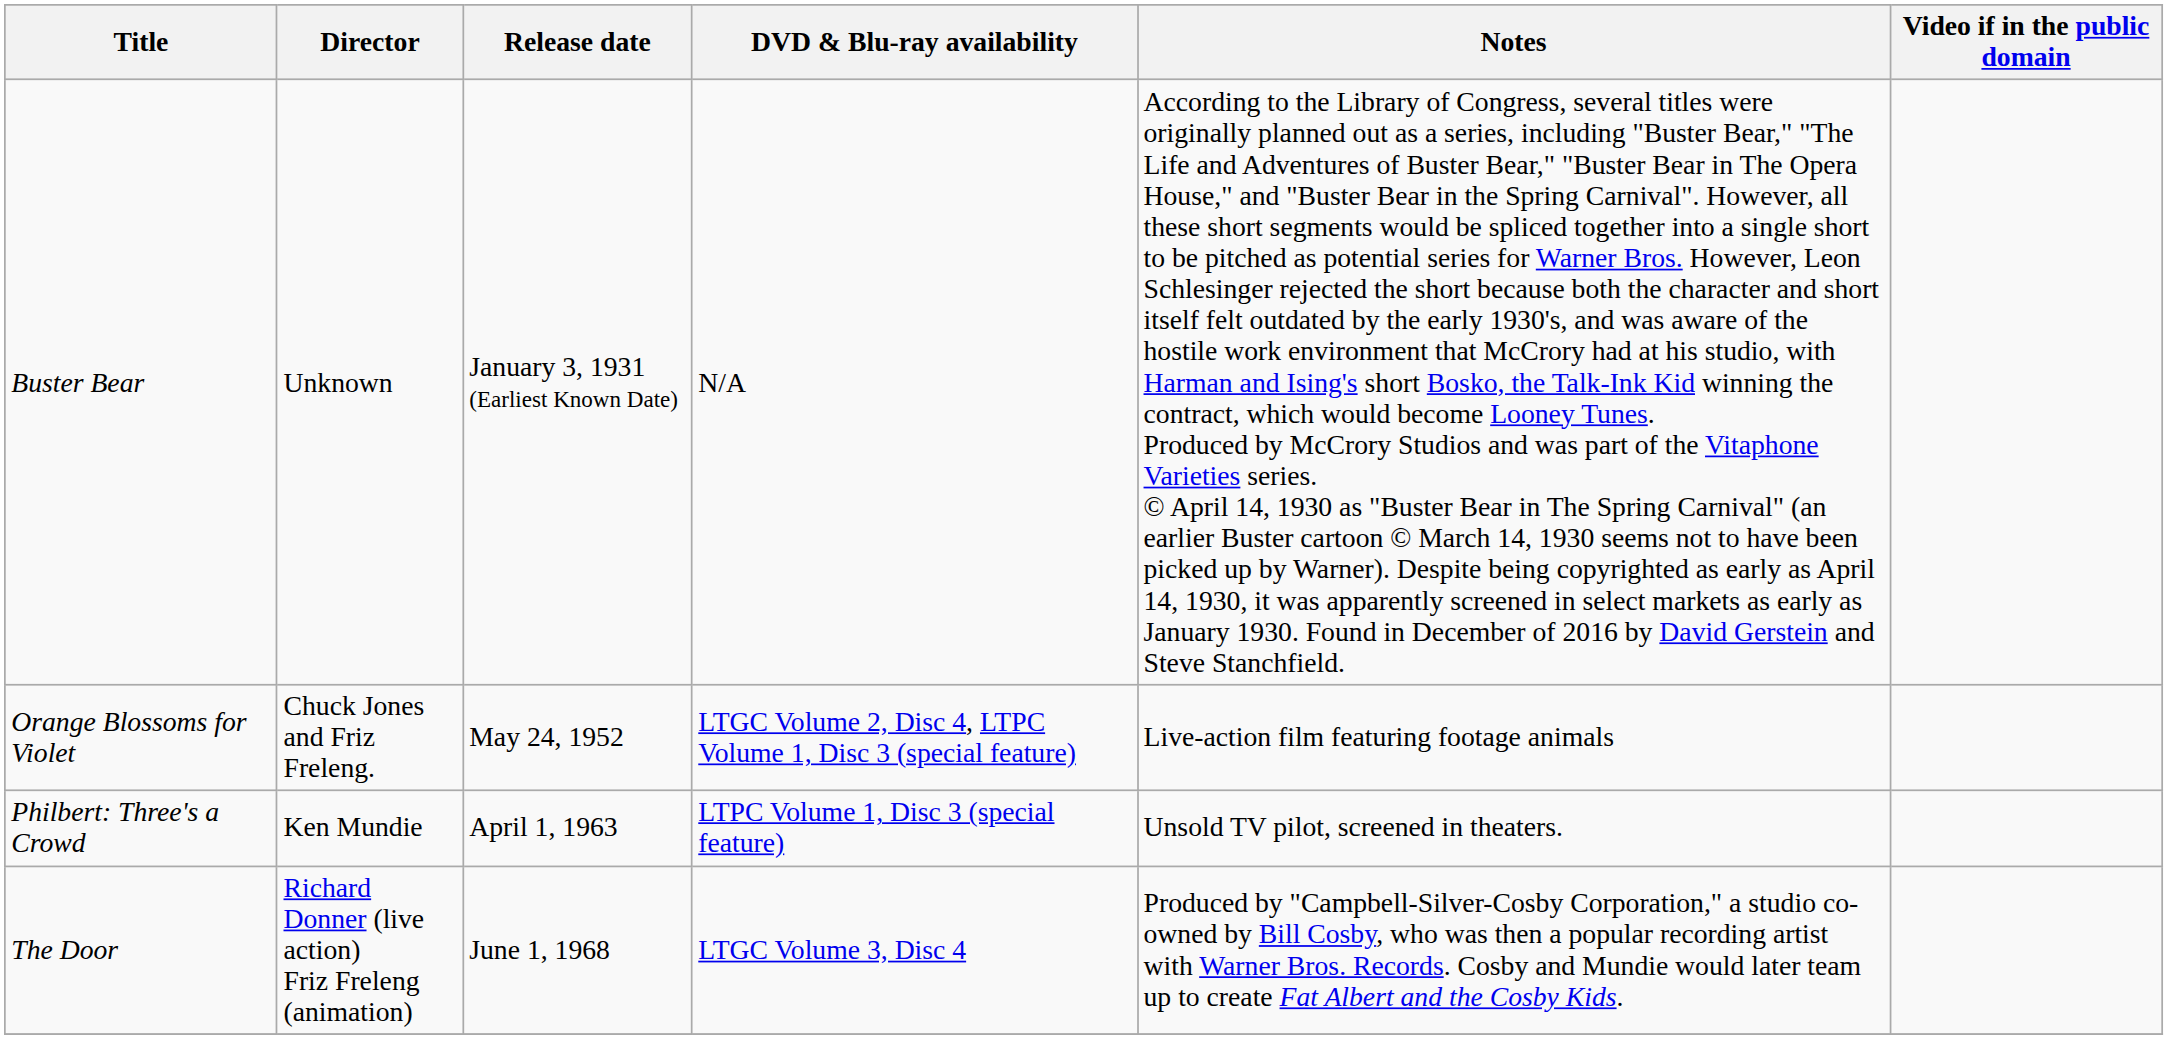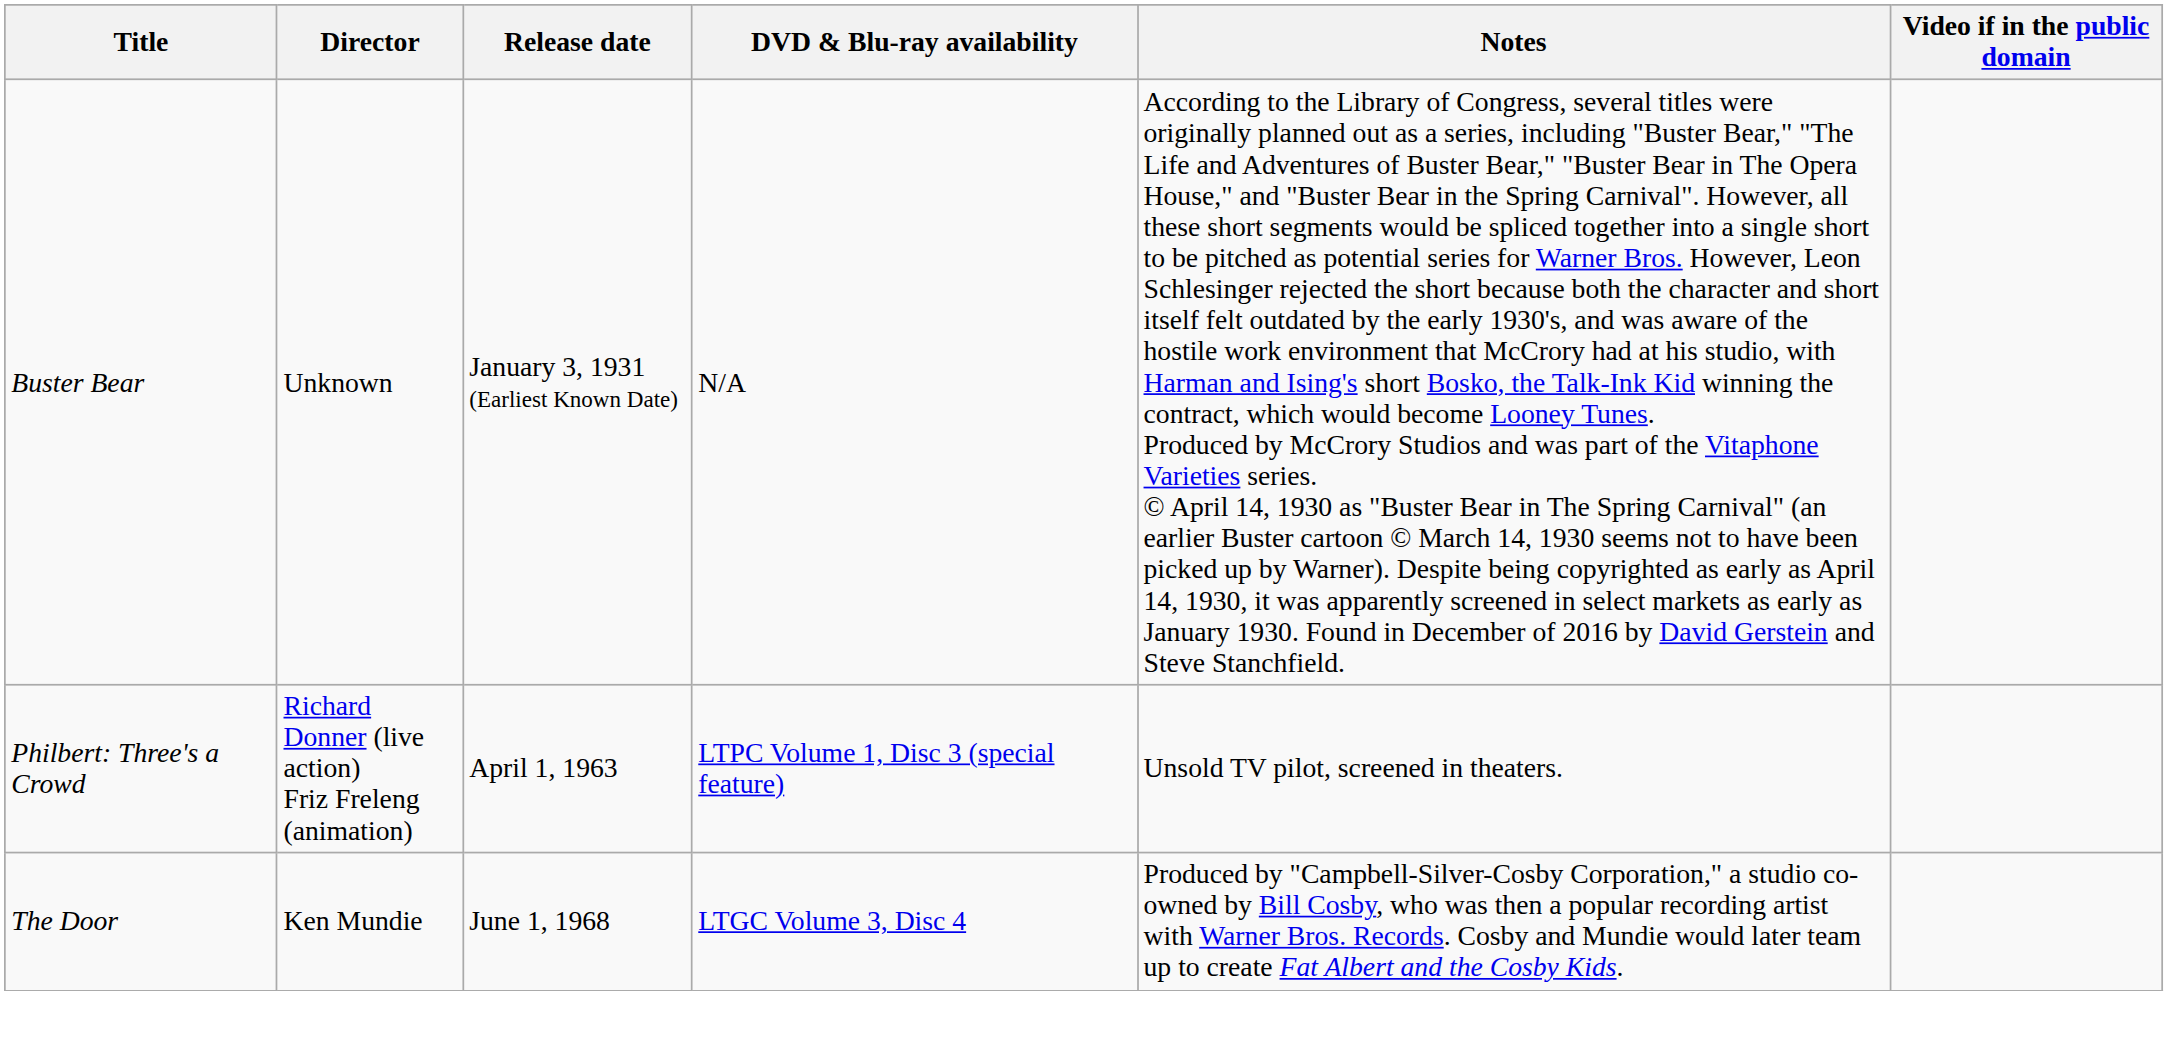- row: Orange Blossoms for Violet | Chuck Jones and Friz Freleng. | May 24, 1952 | LTGC Volume 2, Disc 4, LTPC Volume 1, Disc 3 (special feature) | Live-action film featuring footage animals
Philbert: Three's a Crowd | Director: Ken Mundie -> Richard Donner (live action) Friz Freleng (animation)
The Door | Director: Richard Donner (live action) Friz Freleng (animation) -> Ken Mundie
